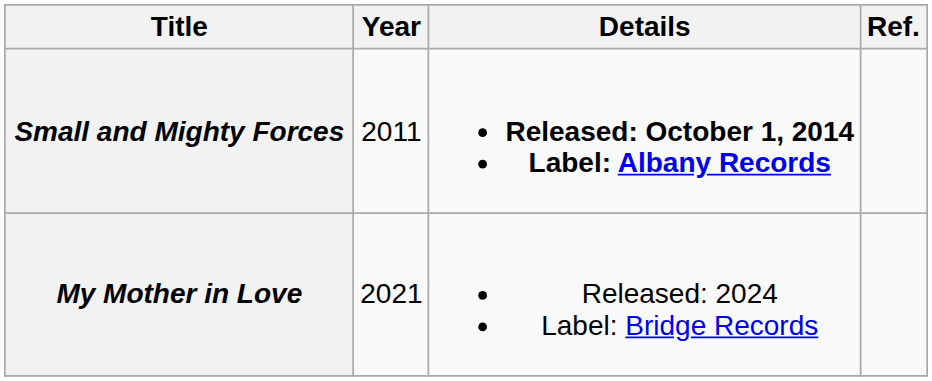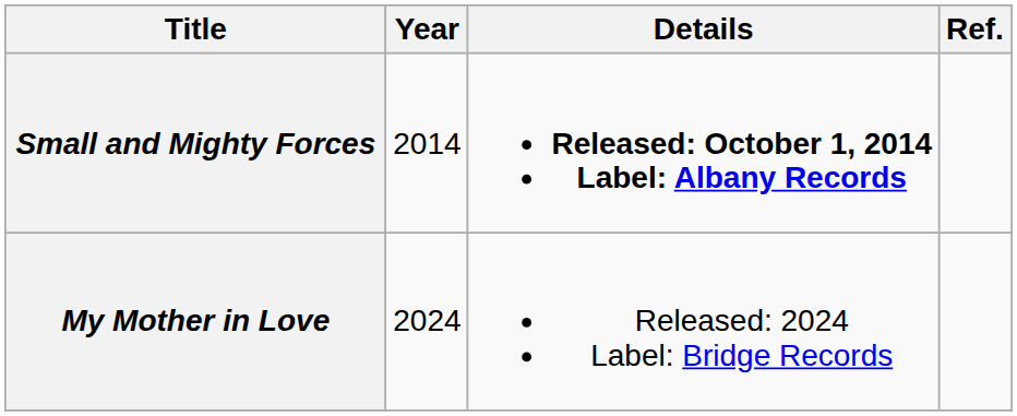Small and Mighty Forces | Year: 2011 -> 2014
My Mother in Love | Year: 2021 -> 2024
